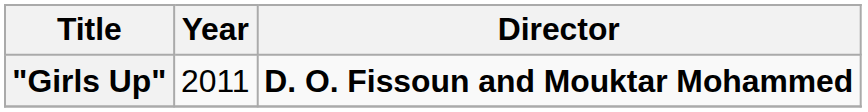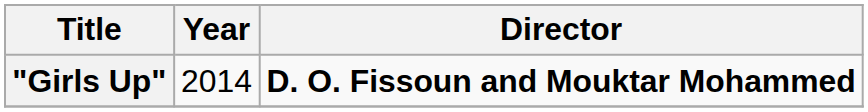"Girls Up" | Year: 2011 -> 2014
